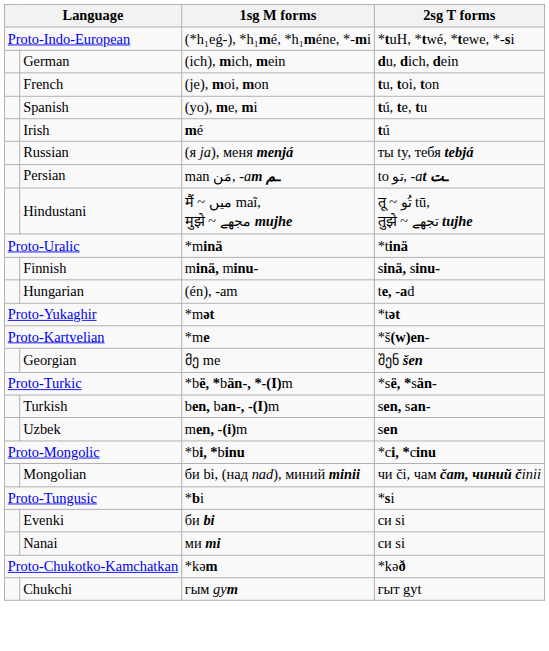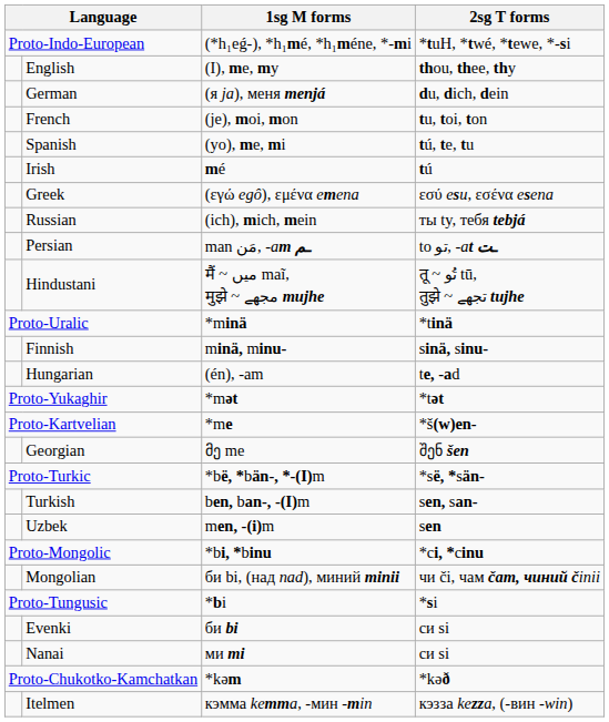+ row: English | (I), me, my | thou, thee, thy
German | 1sg M forms: (ich), mich, mein -> (я ja), меня menjá
+ row: Greek | (εγώ egô), εμένα emena | εσύ esu, εσένα esena
Russian | 1sg M forms: (я ja), меня menjá -> (ich), mich, mein
- row: Chukchi | гым gym | гыт gyt
+ row: Itelmen | кэмма kemma, -мин -min | кэзза kezza, (-вин -win)
